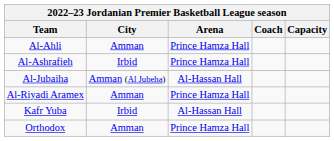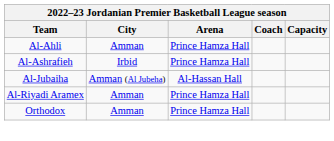- row: Kafr Yuba | Irbid | Al-Hassan Hall
